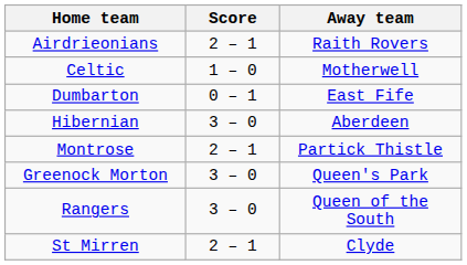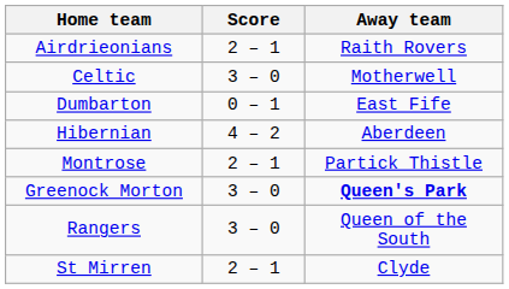Celtic | Score: 1 – 0 -> 3 – 0
Hibernian | Score: 3 – 0 -> 4 – 2
Greenock Morton | Away team: normal -> bold
